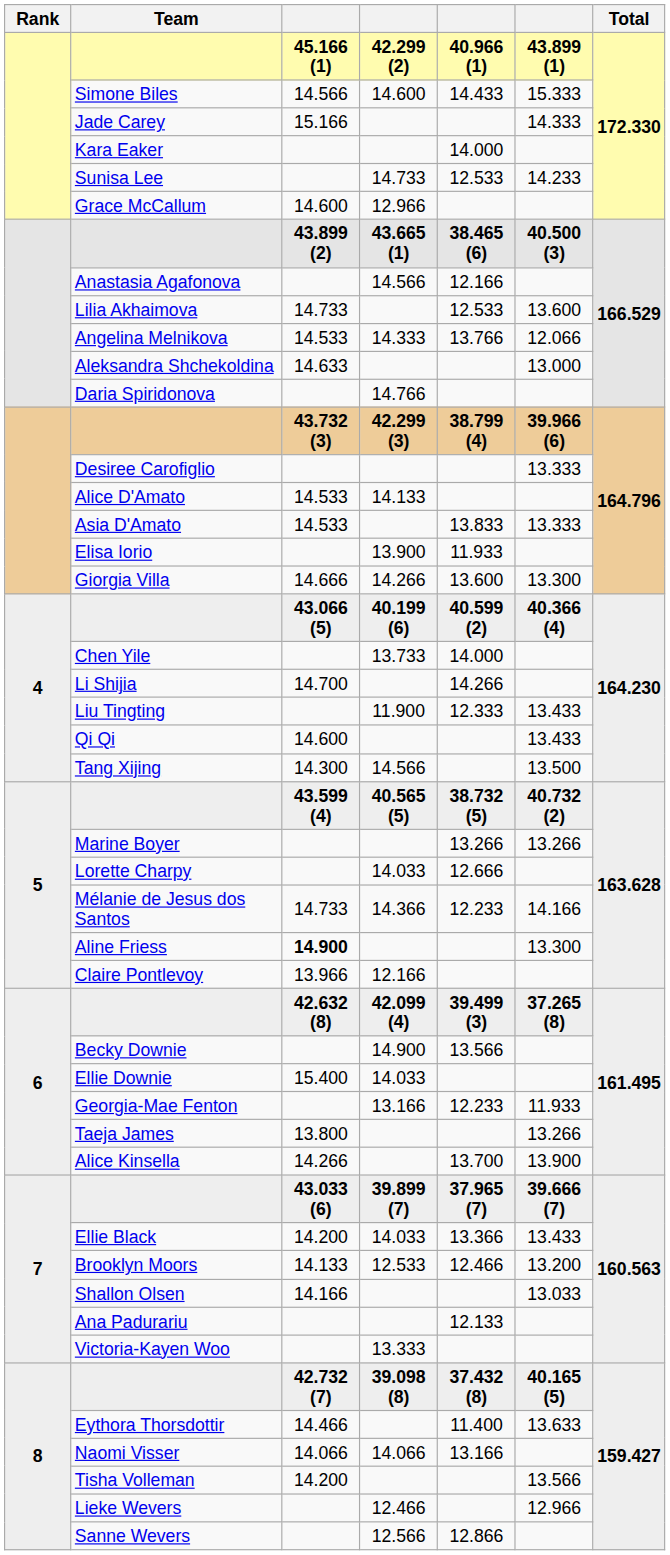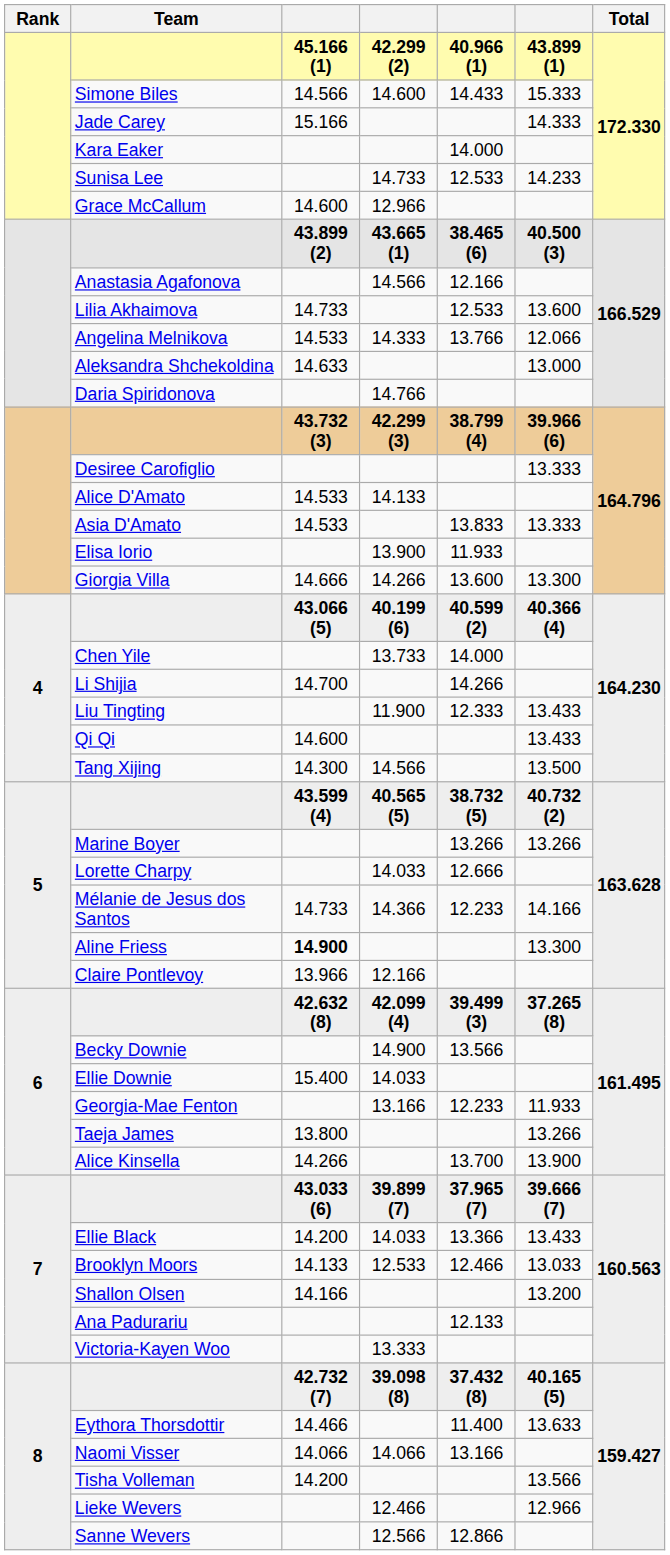Brooklyn Moors | column 6: 13.200 -> 13.033
Shallon Olsen | column 6: 13.033 -> 13.200
